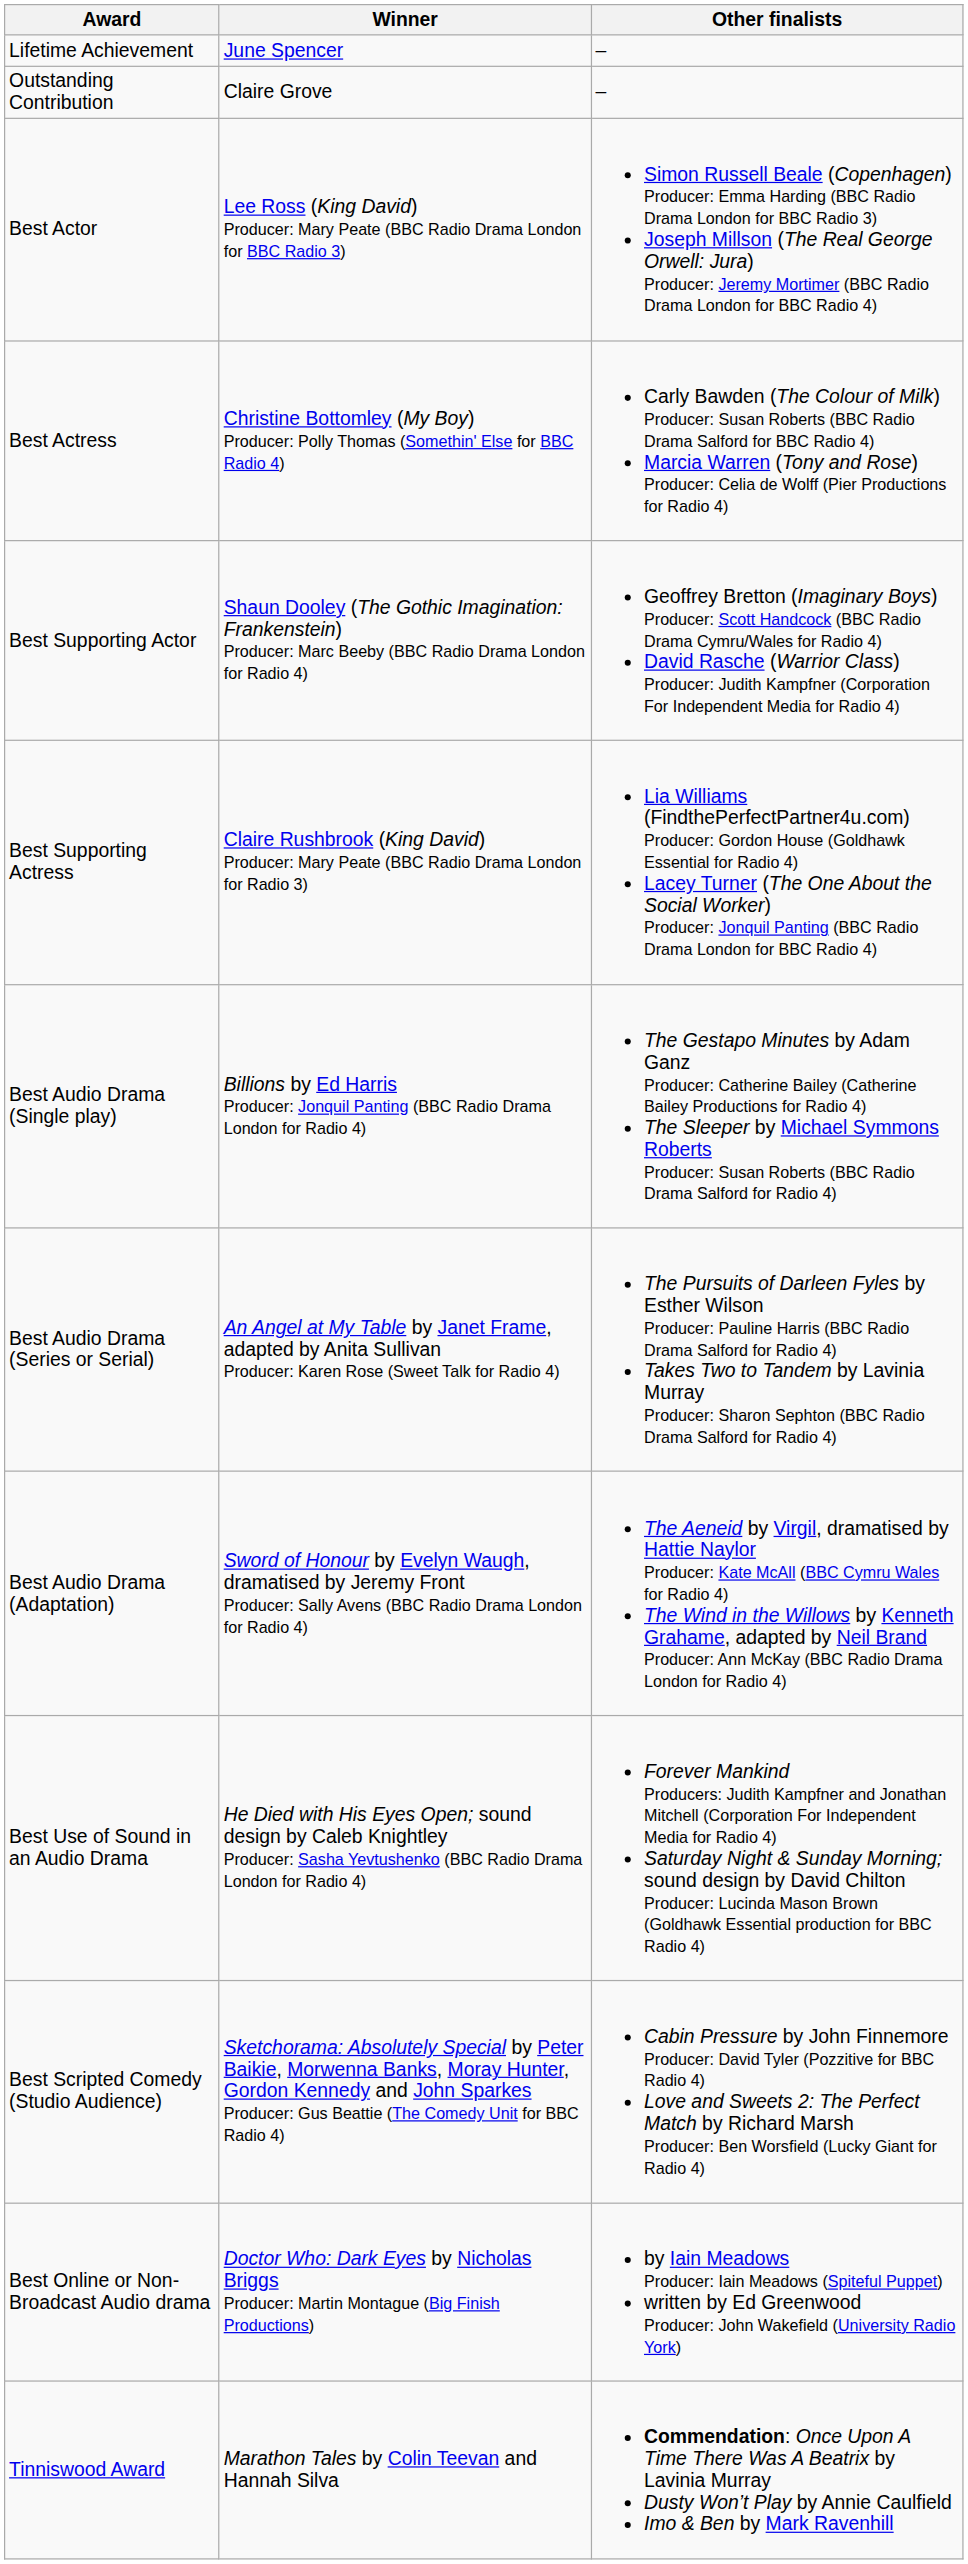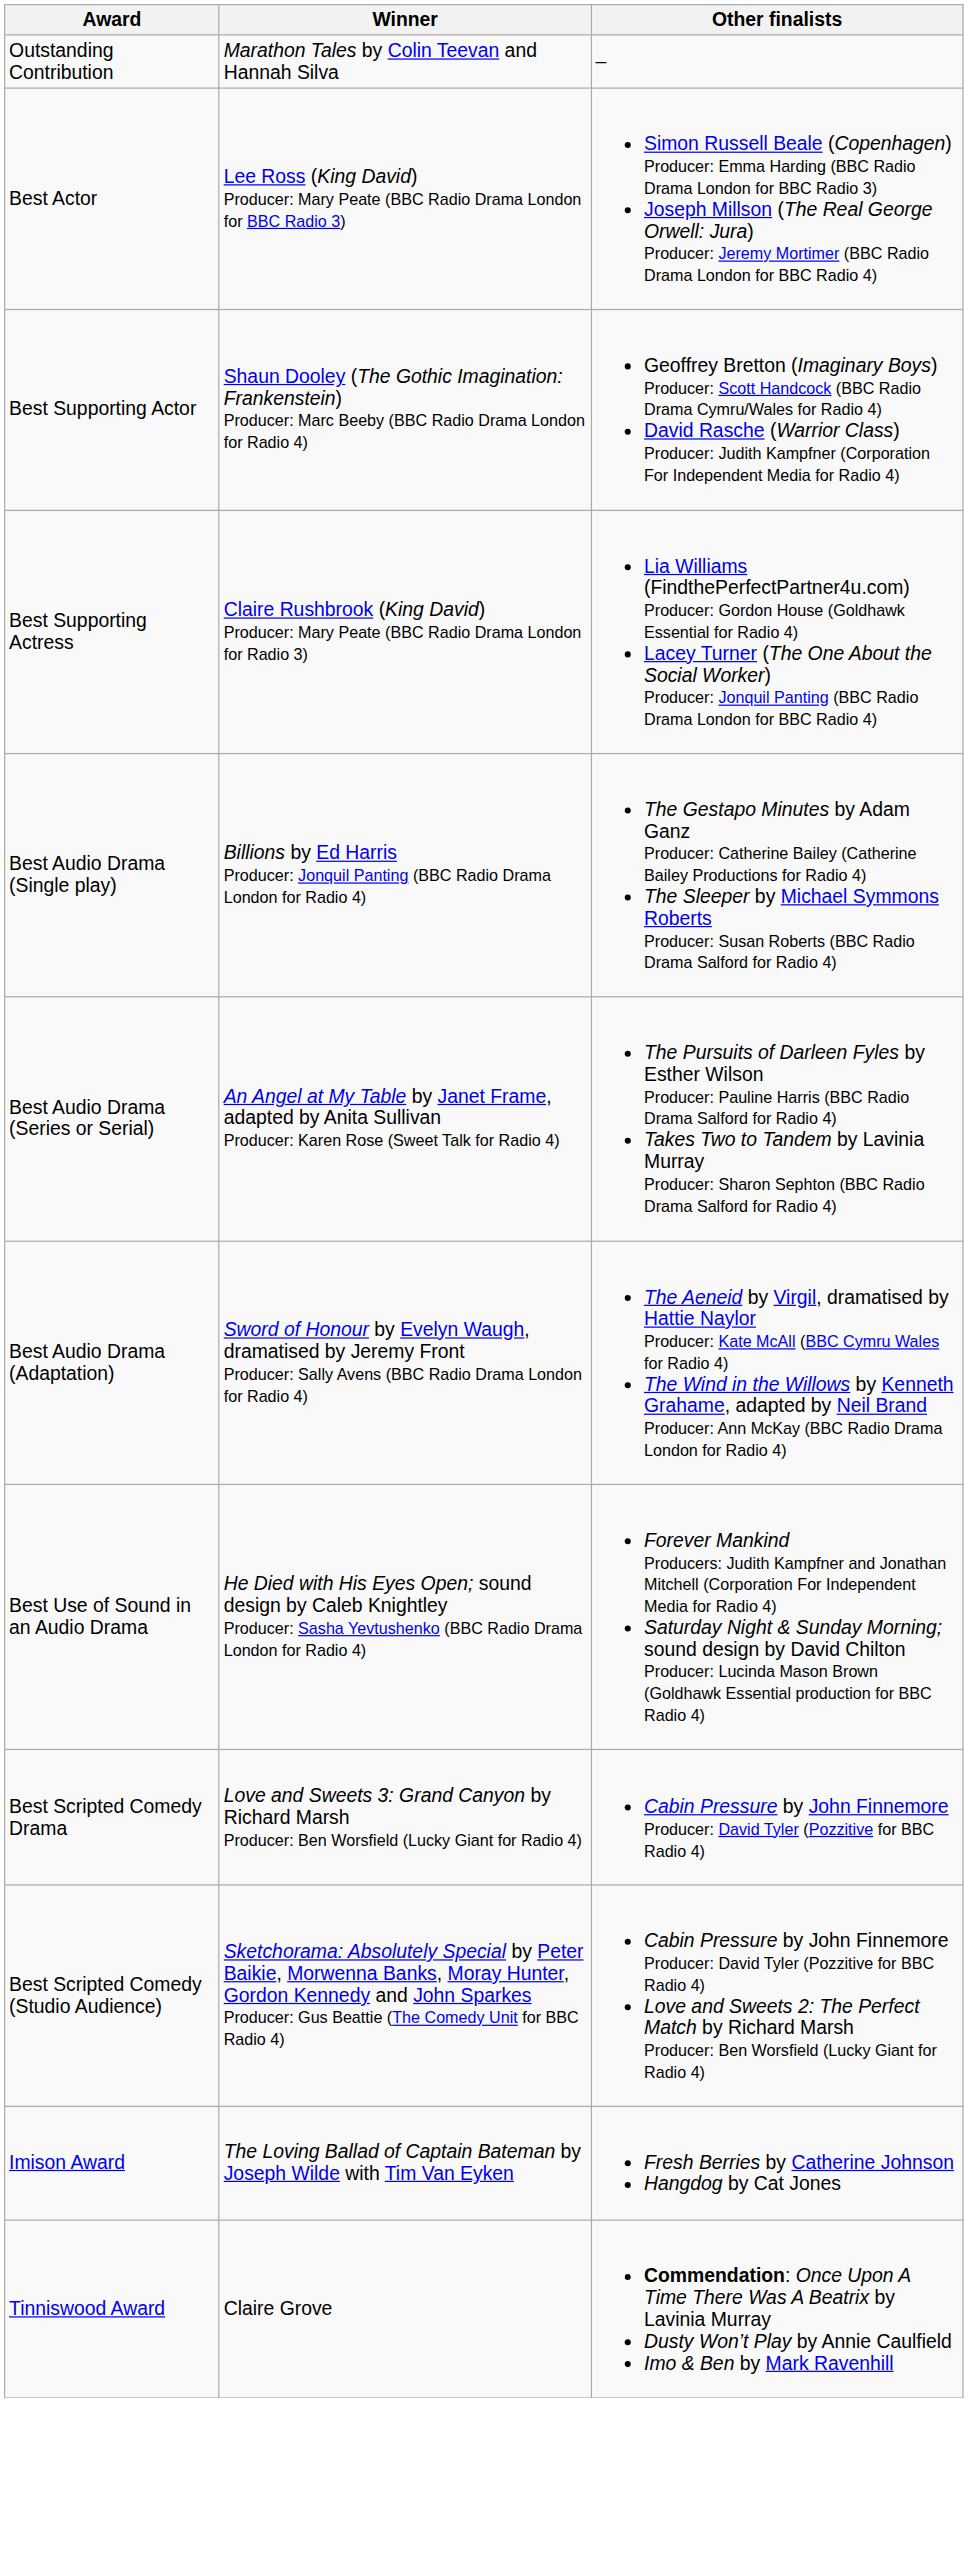- row: Lifetime Achievement | June Spencer | –
Outstanding Contribution | Winner: Claire Grove -> Marathon Tales by Colin Teevan and Hannah Silva
- row: Best Actress | Christine Bottomley (My Boy) Producer: Polly Thomas (Somethin' Else for BBC Radio 4) | Carly Bawden (The Colour of Milk) Producer: Susan Roberts (BBC Radio Drama Salford for BBC Radio 4) Marcia Warren (Tony and Rose) Producer: Celia de Wolff (Pier Productions for Radio 4)
+ row: Best Scripted Comedy Drama | Love and Sweets 3: Grand Canyon by Richard Marsh Producer: Ben Worsfield (Lucky Giant for Radio 4) | Cabin Pressure by John Finnemore Producer: David Tyler (Pozzitive for BBC Radio 4)
- row: Best Online or Non-Broadcast Audio drama | Doctor Who: Dark Eyes by Nicholas Briggs Producer: Martin Montague (Big Finish Productions) | by Iain Meadows Producer: Iain Meadows (Spiteful Puppet) written by Ed Greenwood Producer: John Wakefield (University Radio York)
+ row: Imison Award | The Loving Ballad of Captain Bateman by Joseph Wilde with Tim Van Eyken | Fresh Berries by Catherine Johnson Hangdog by Cat Jones
Tinniswood Award | Winner: Marathon Tales by Colin Teevan and Hannah Silva -> Claire Grove
